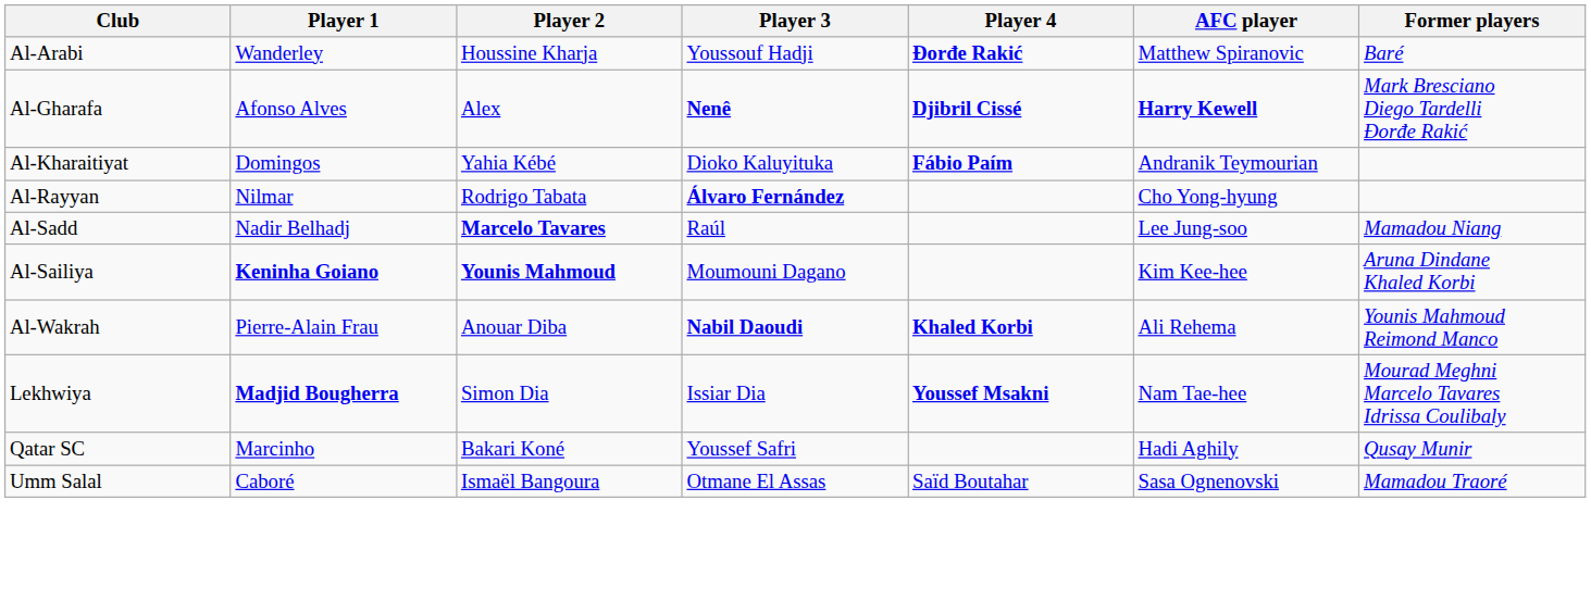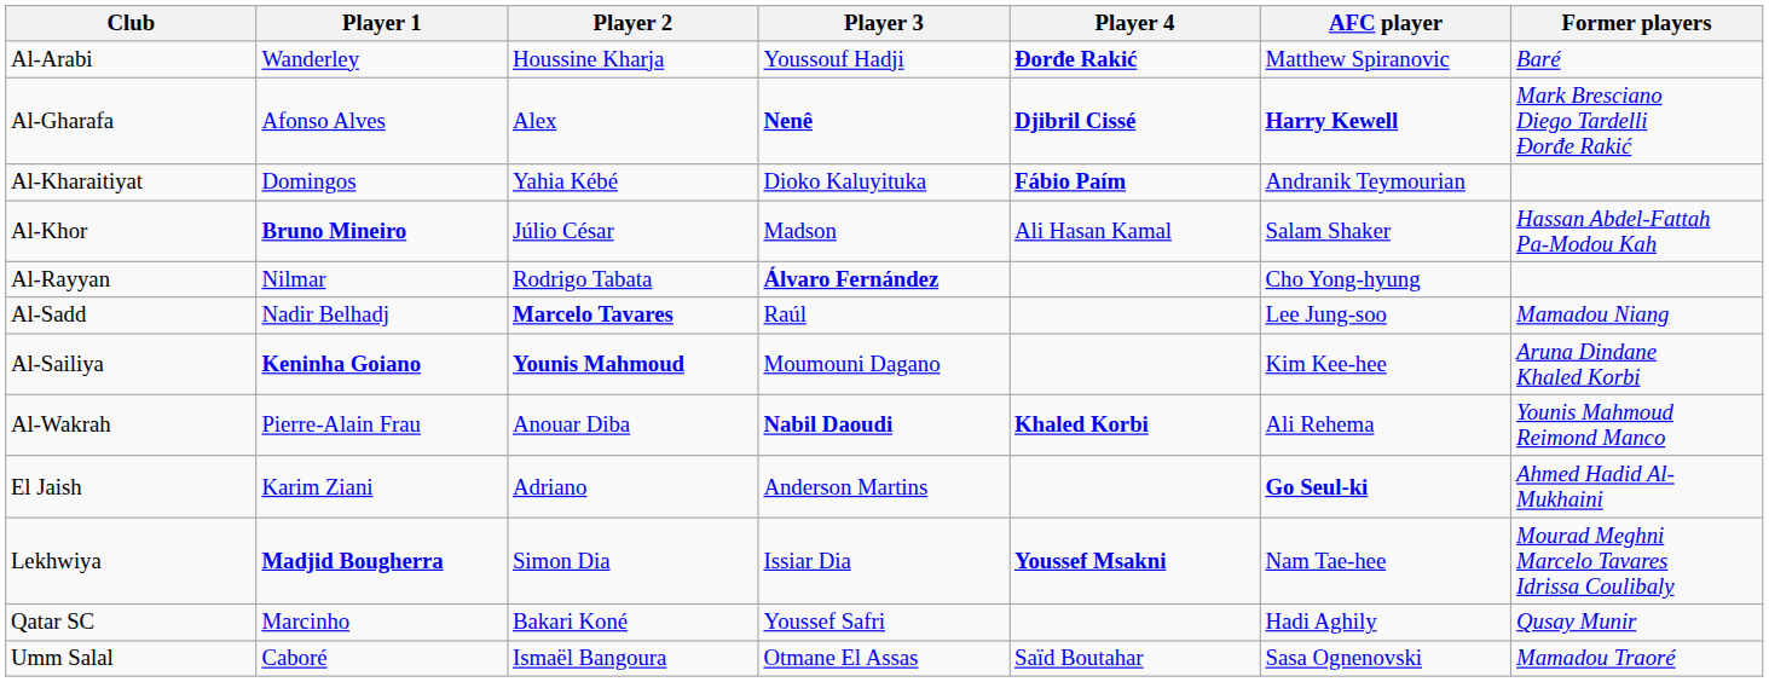+ row: Al-Khor | Bruno Mineiro | Júlio César | Madson | Ali Hasan Kamal | Salam Shaker | Hassan Abdel-Fattah Pa-Modou Kah
+ row: El Jaish | Karim Ziani | Adriano | Anderson Martins | Go Seul-ki | Ahmed Hadid Al-Mukhaini
